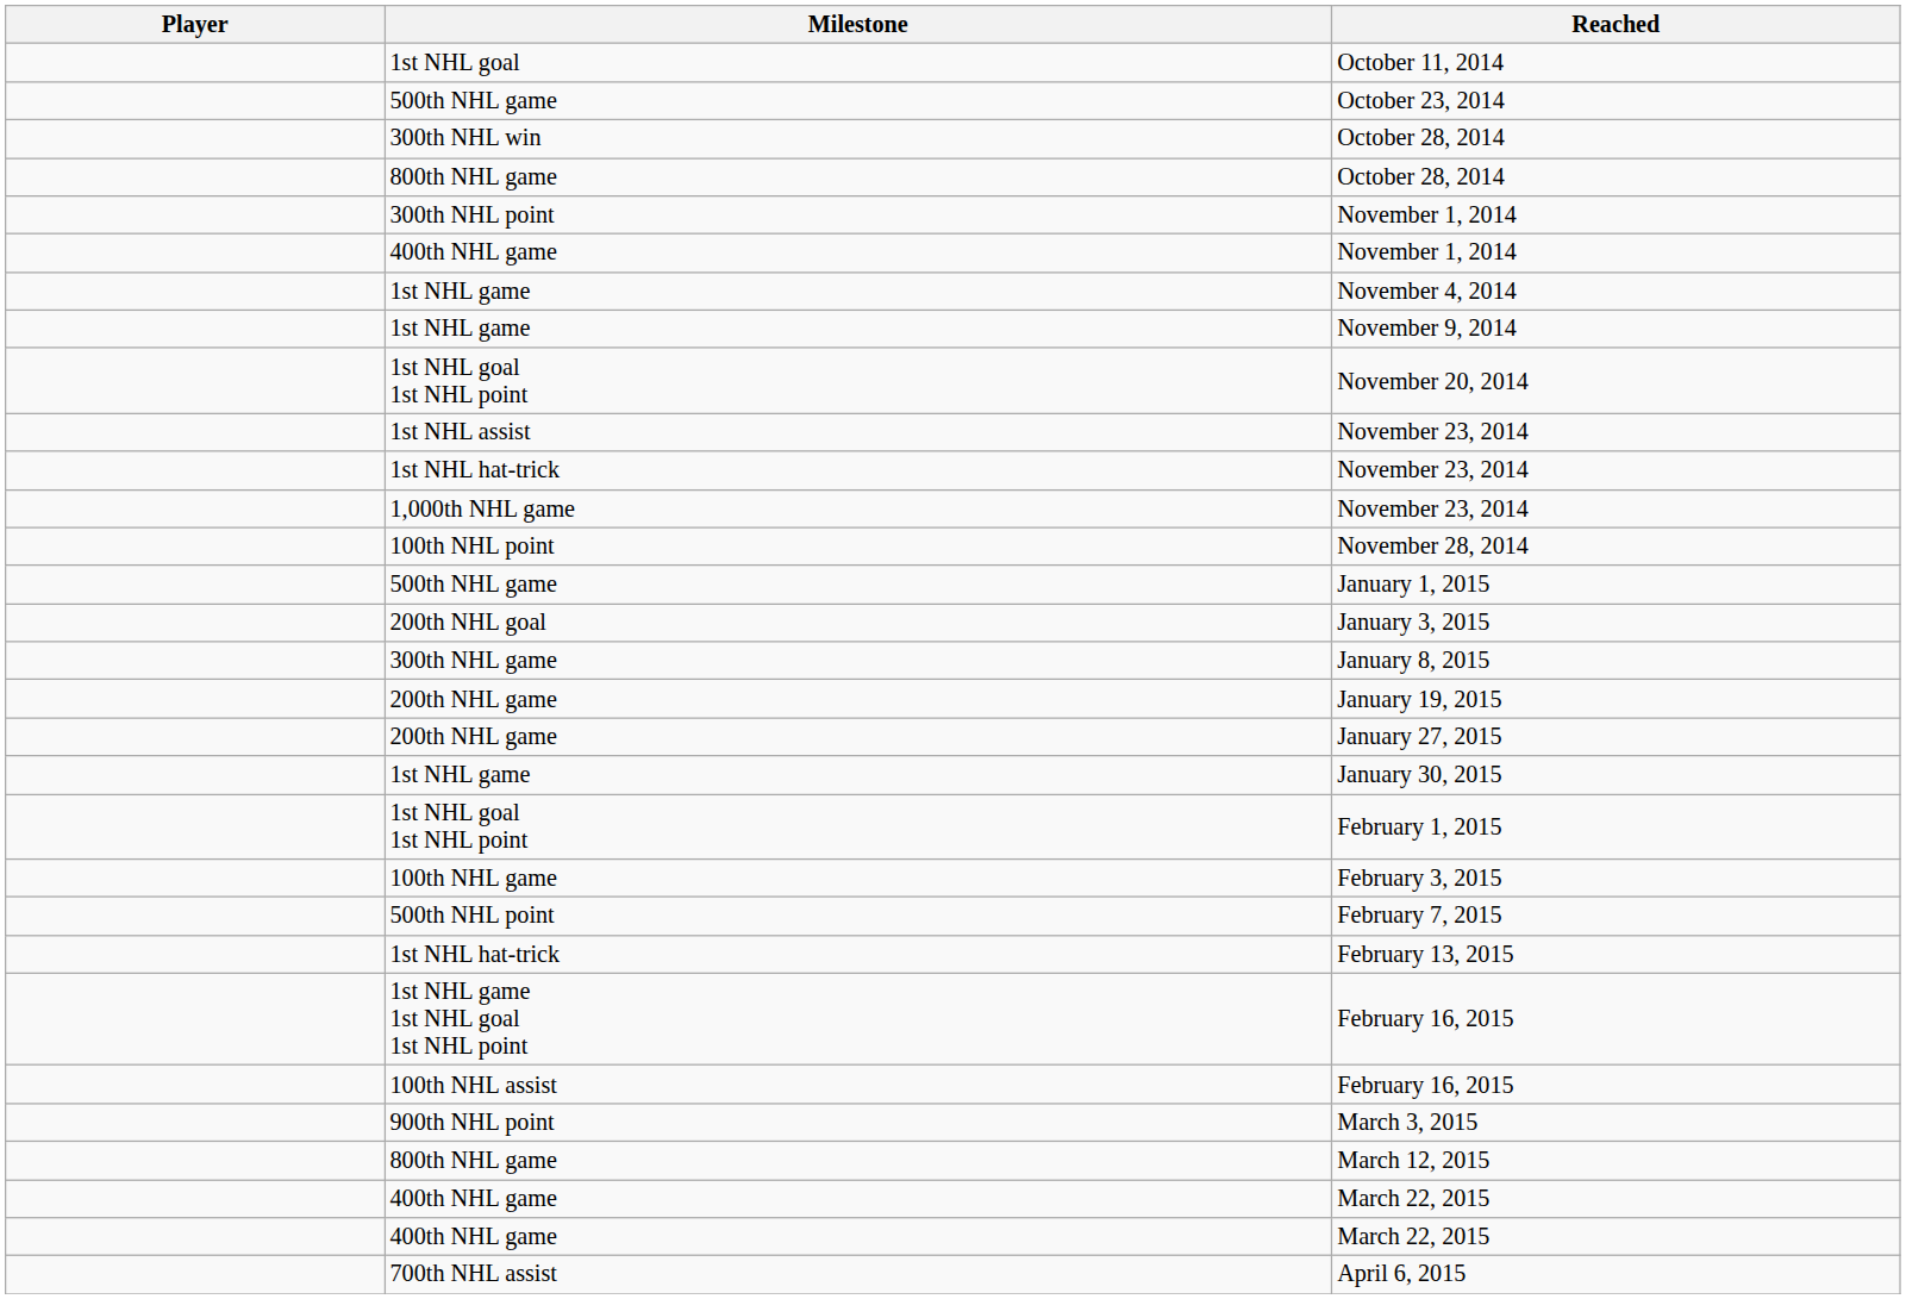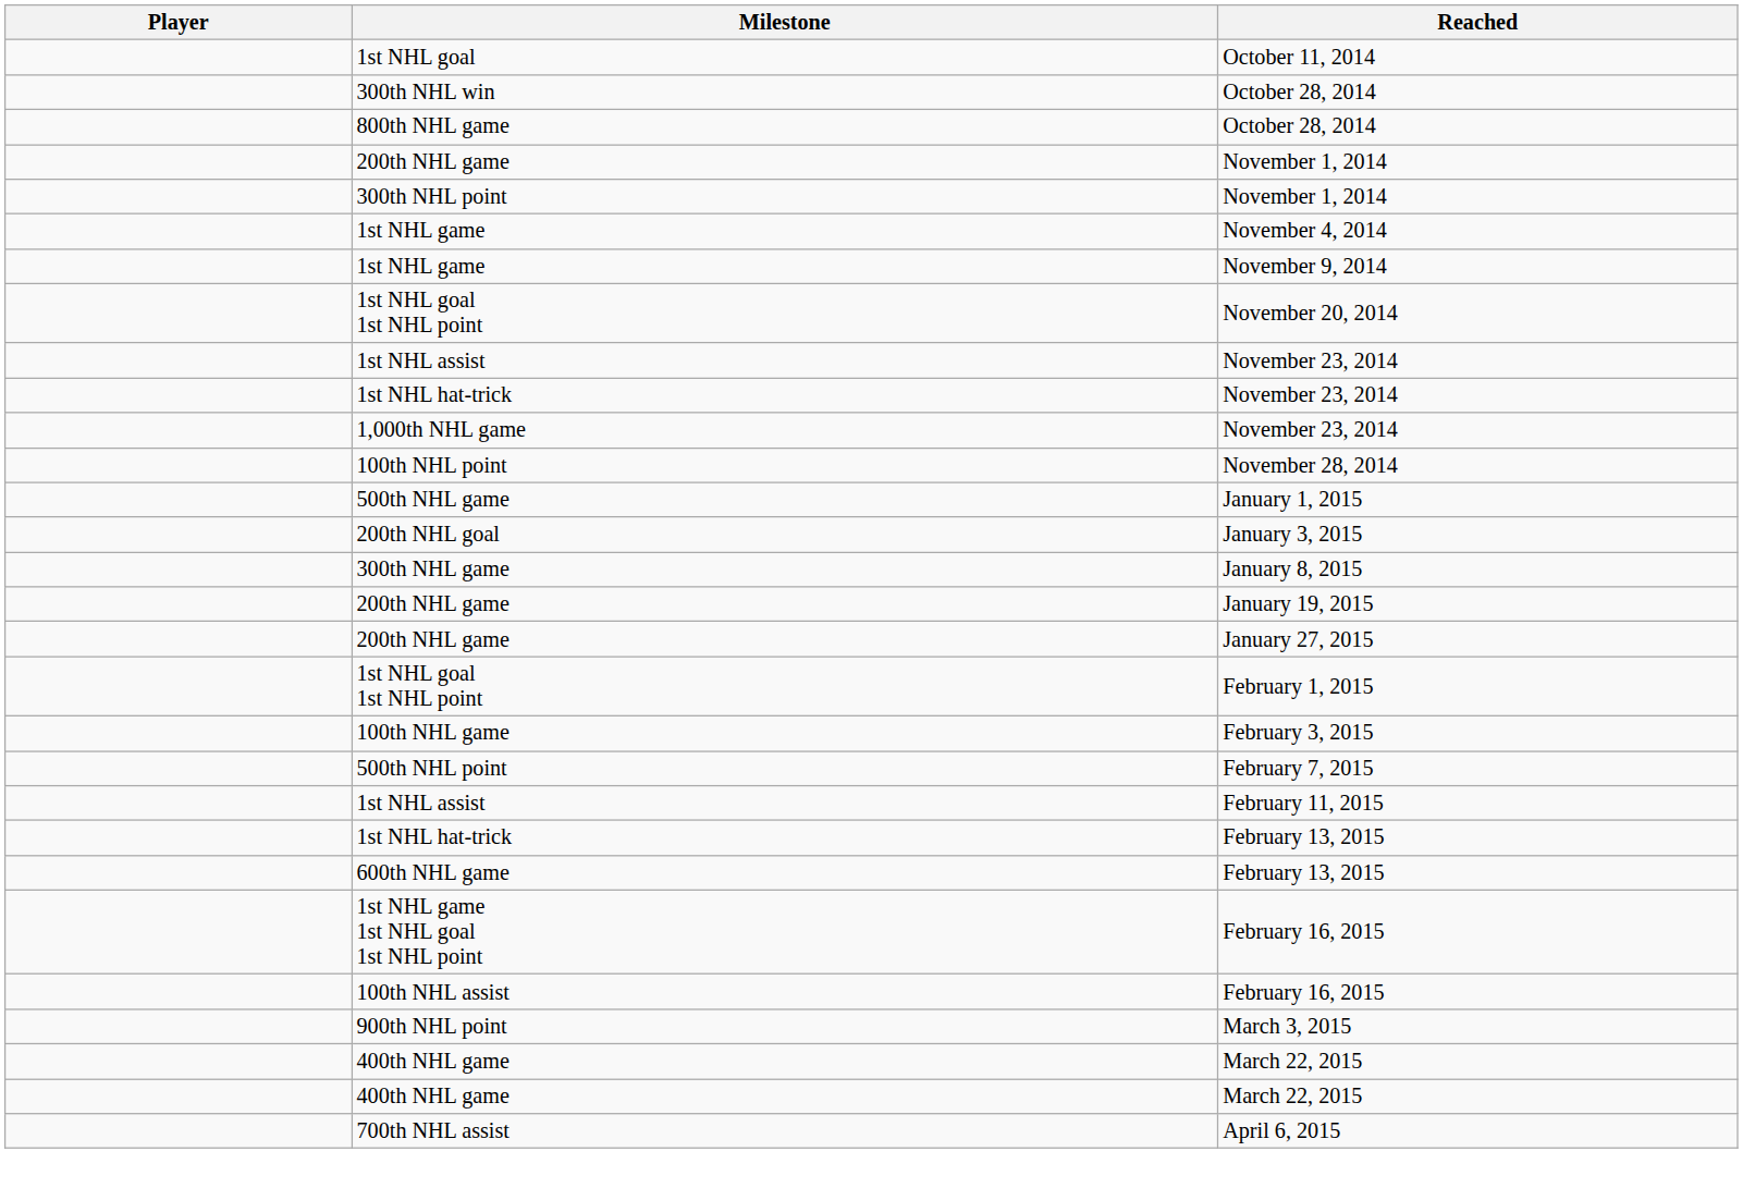- row: 500th NHL game | October 23, 2014
+ row: 200th NHL game | November 1, 2014
- row: 400th NHL game | November 1, 2014
- row: 1st NHL game | January 30, 2015
+ row: 1st NHL assist | February 11, 2015
+ row: 600th NHL game | February 13, 2015
- row: 800th NHL game | March 12, 2015
